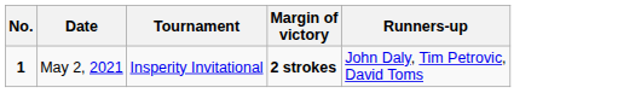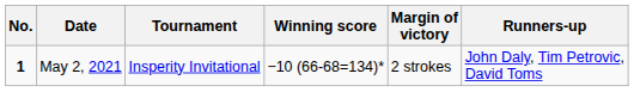+ column: Winning score | −10 (66-68=134)*
May 2, 2021 | Margin of victory: bold -> normal
